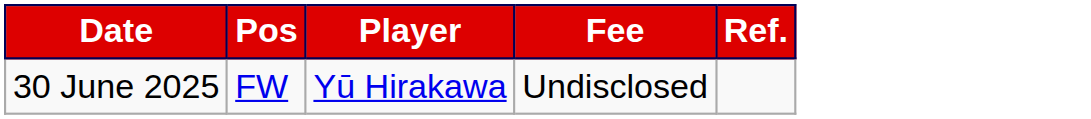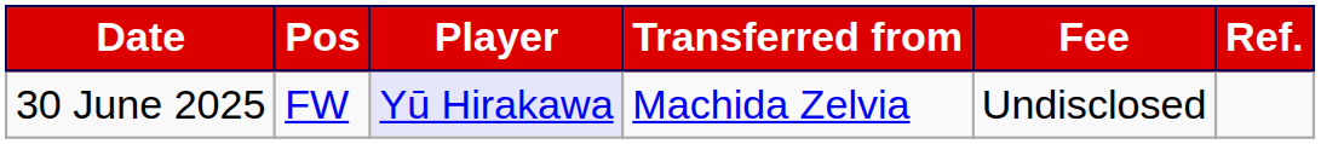+ column: Transferred from | Machida Zelvia
30 June 2025 | Player: no background -> lavender background
